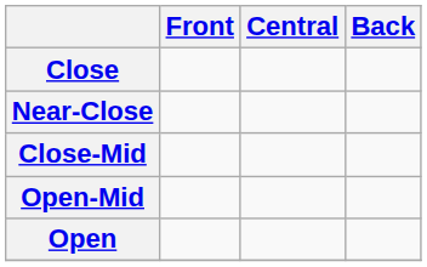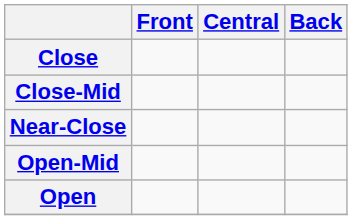rows swapped: Near-Close <-> Close-Mid
